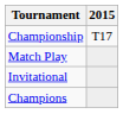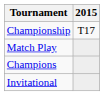rows swapped: Invitational <-> Champions
